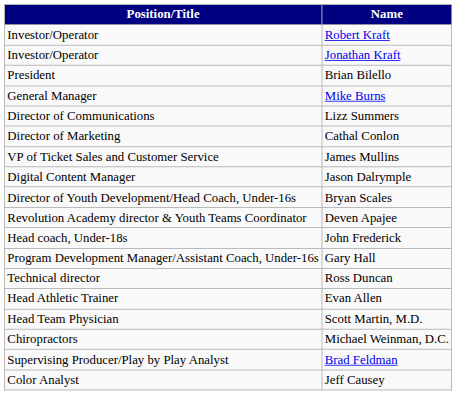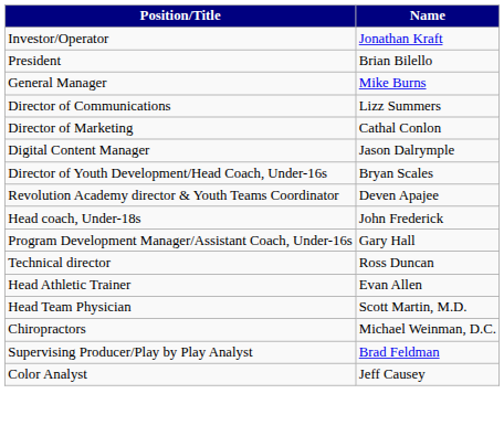- row: Investor/Operator | Robert Kraft
- row: VP of Ticket Sales and Customer Service | James Mullins
